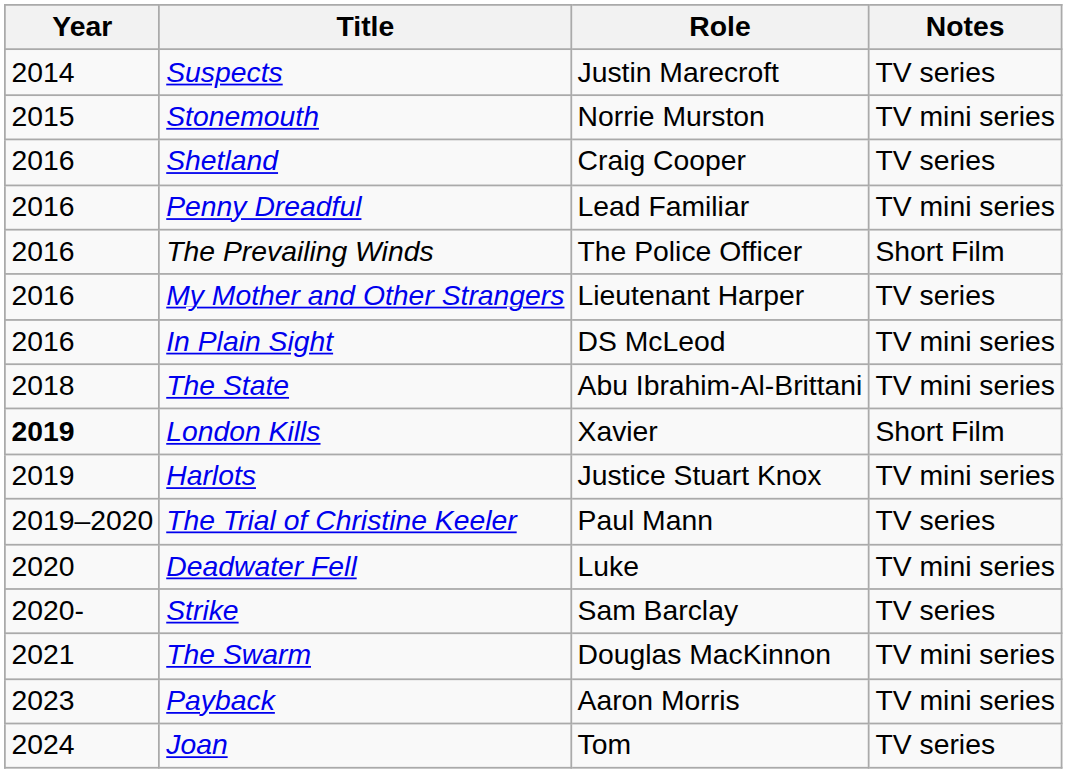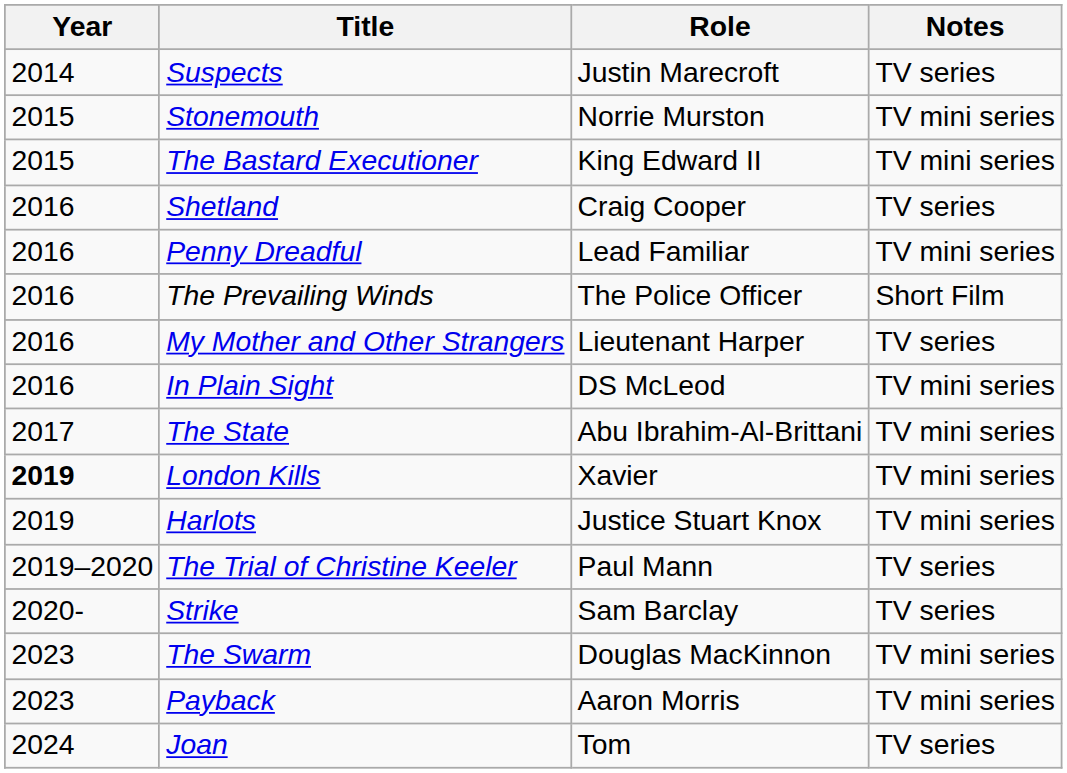+ row: 2015 | The Bastard Executioner | King Edward II | TV mini series
The State | Year: 2018 -> 2017
London Kills | Notes: Short Film -> TV mini series
- row: 2020 | Deadwater Fell | Luke | TV mini series
The Swarm | Year: 2021 -> 2023
